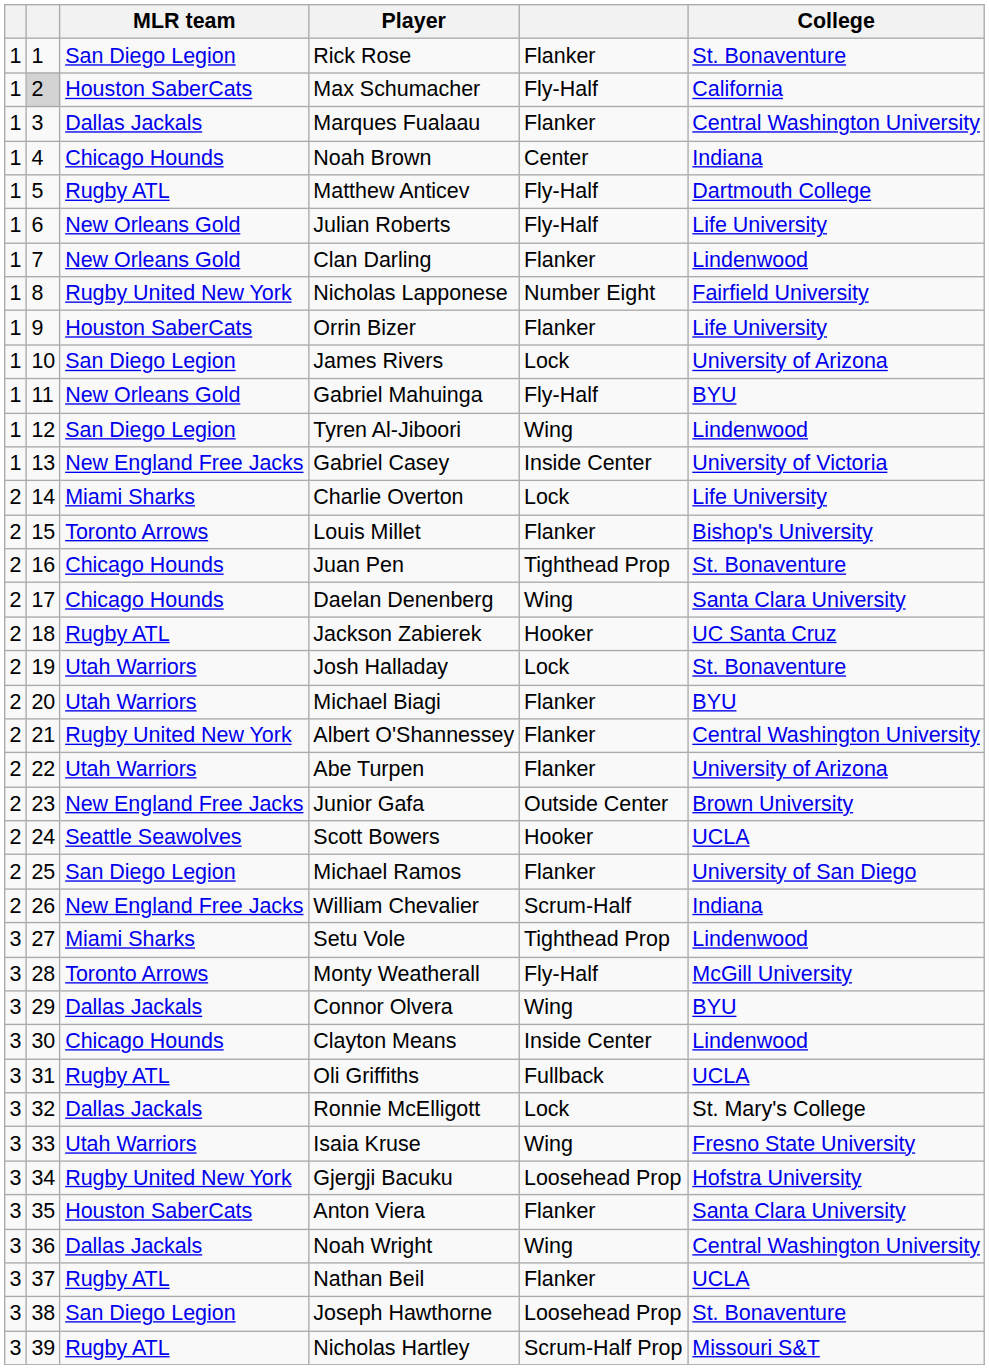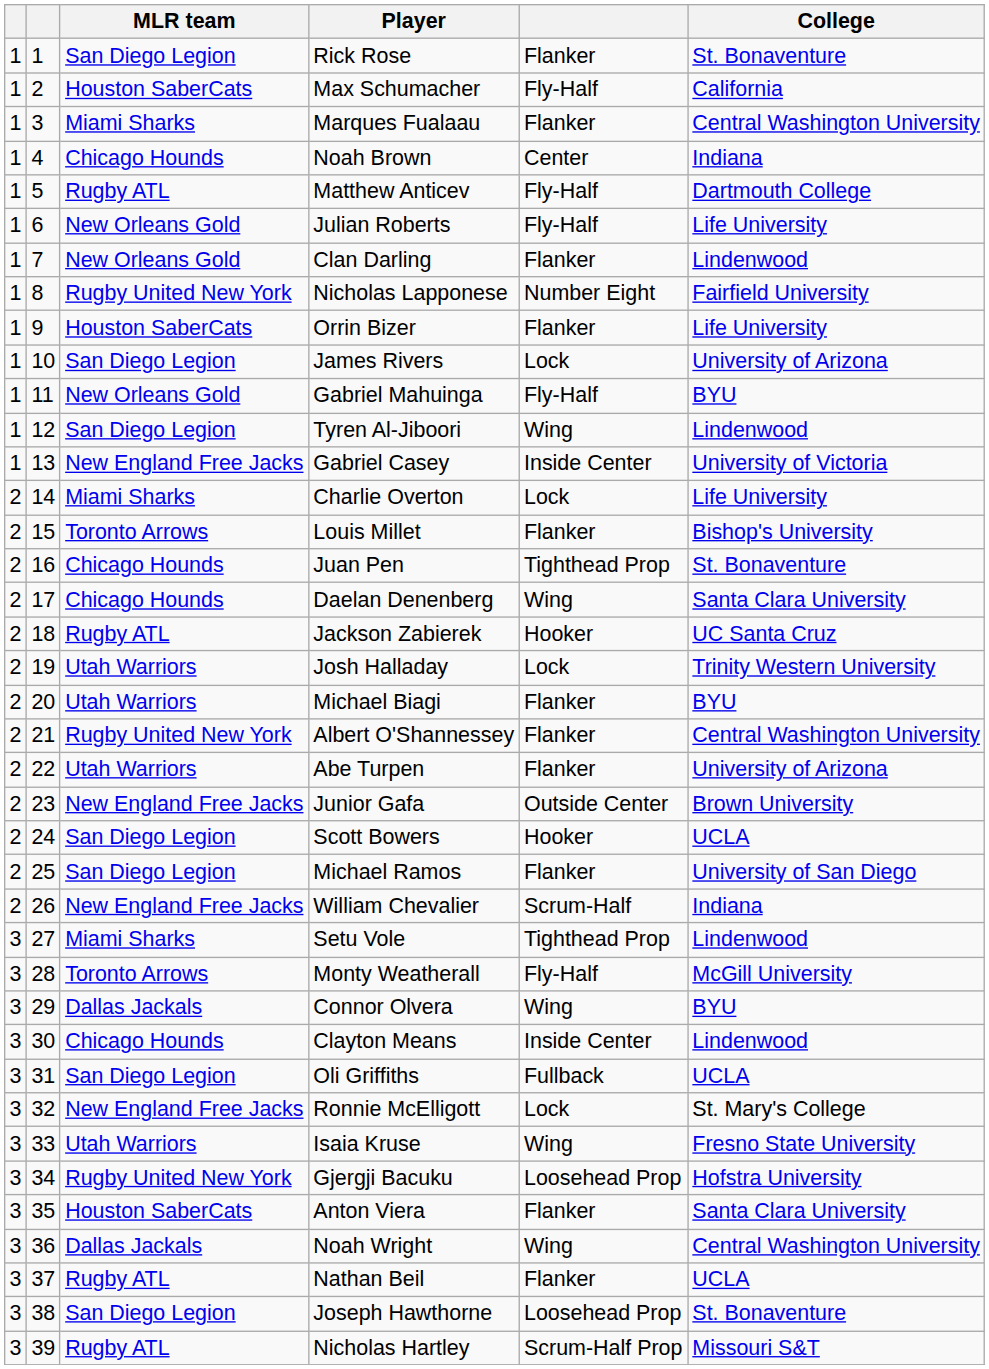Max Schumacher | column 2: lightgrey background -> no background
Marques Fualaau | MLR team: Dallas Jackals -> Miami Sharks
Josh Halladay | College: St. Bonaventure -> Trinity Western University
Scott Bowers | MLR team: Seattle Seawolves -> San Diego Legion
Oli Griffiths | MLR team: Rugby ATL -> San Diego Legion
Ronnie McElligott | MLR team: Dallas Jackals -> New England Free Jacks
